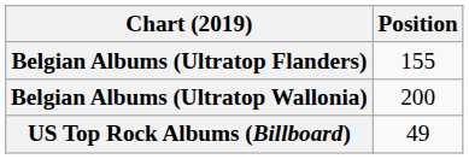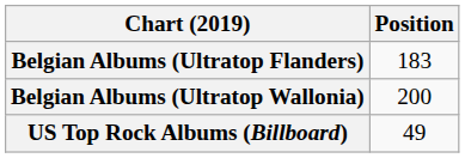Belgian Albums (Ultratop Flanders) | Position: 155 -> 183
